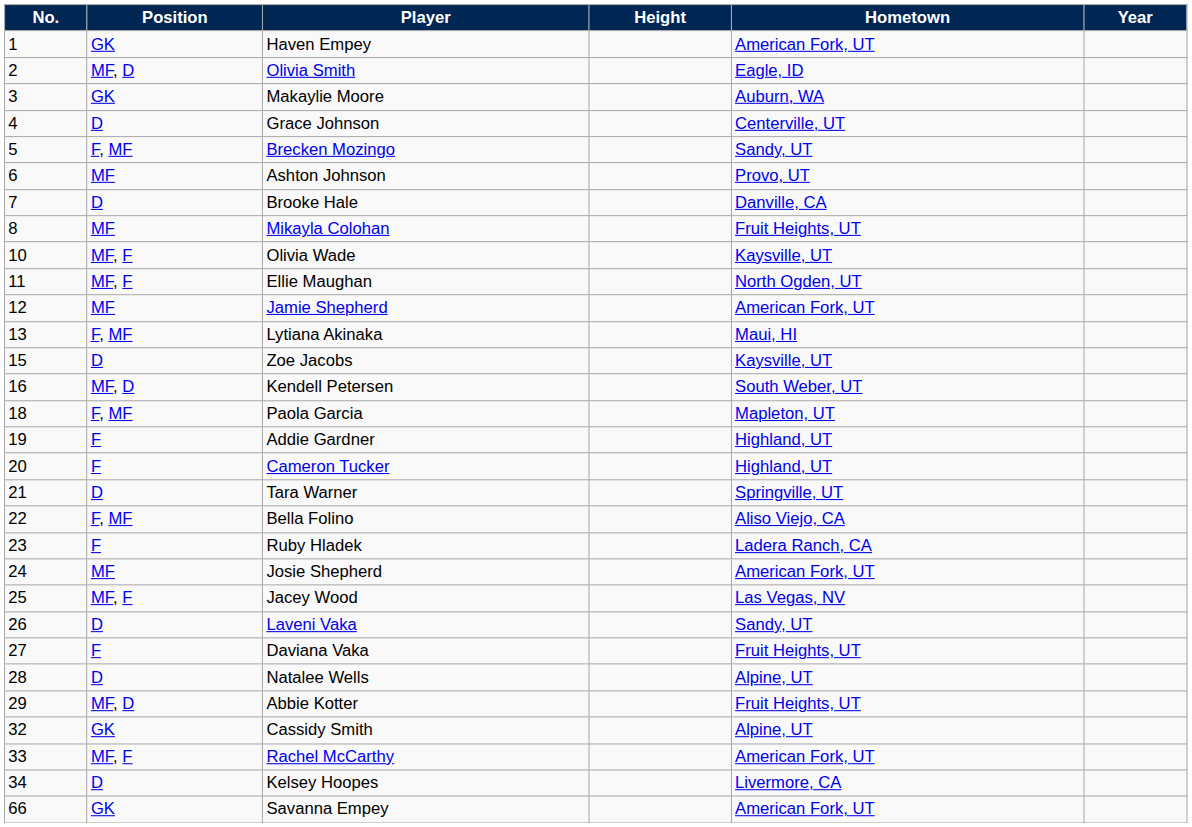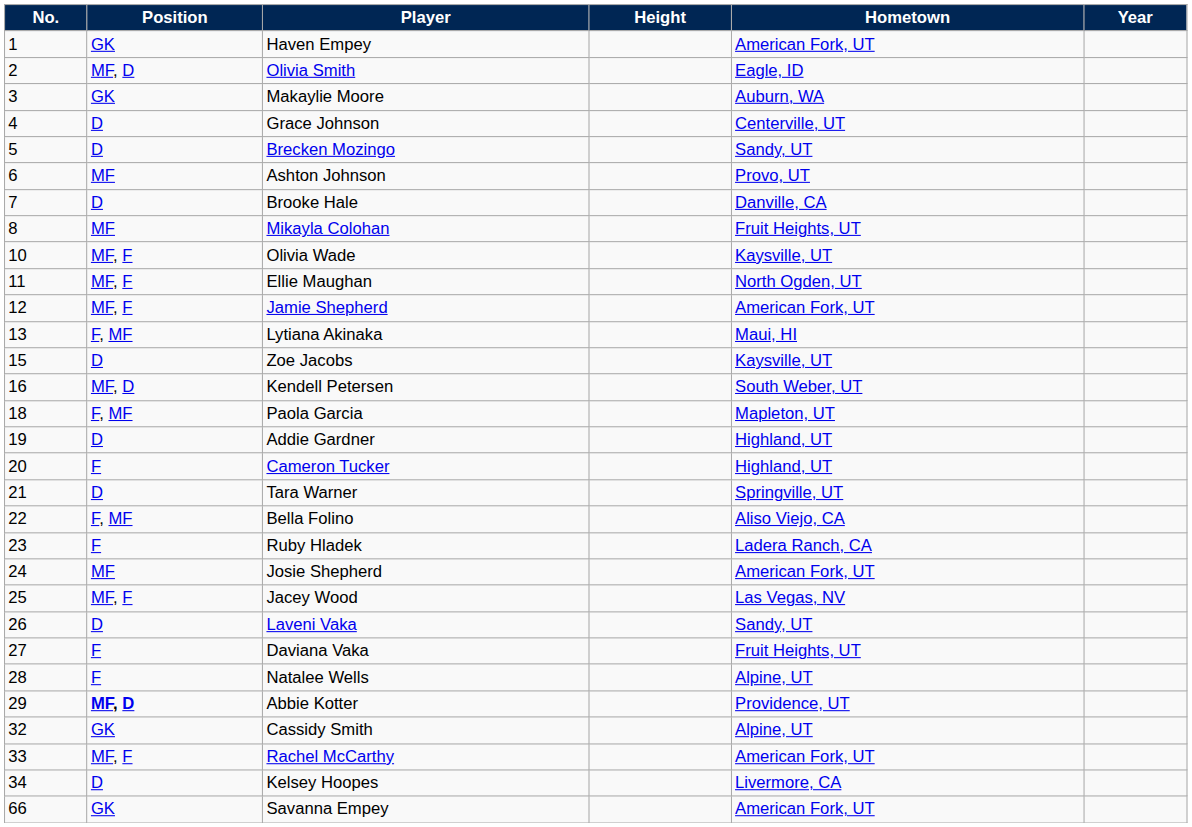Brecken Mozingo | Position: F, MF -> D
Jamie Shepherd | Position: MF -> MF, F
Addie Gardner | Position: F -> D
Natalee Wells | Position: D -> F
Abbie Kotter | Position: normal -> bold
Abbie Kotter | Hometown: Fruit Heights, UT -> Providence, UT
